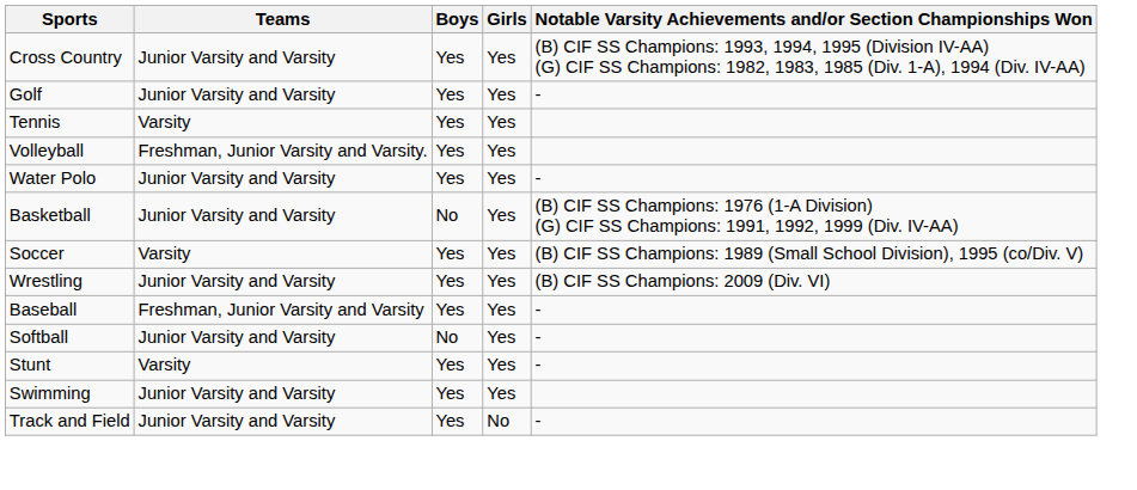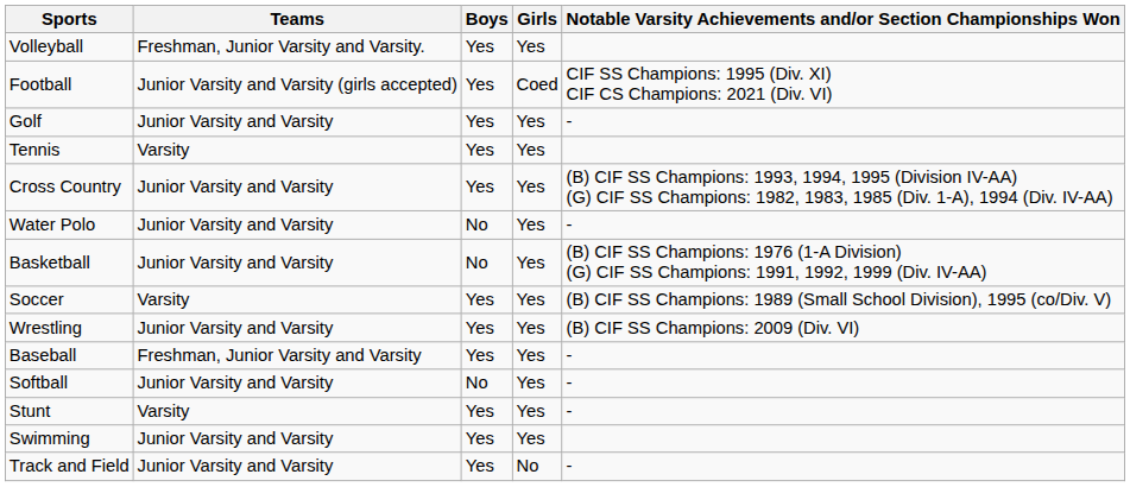rows swapped: Cross Country <-> Volleyball
+ row: Football | Junior Varsity and Varsity (girls accepted) | Yes | Coed | CIF SS Champions: 1995 (Div. XI) CIF CS Champions: 2021 (Div. VI)
Water Polo | Boys: Yes -> No
